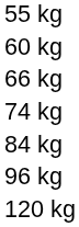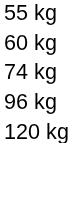- row: 66 kg
- row: 84 kg
